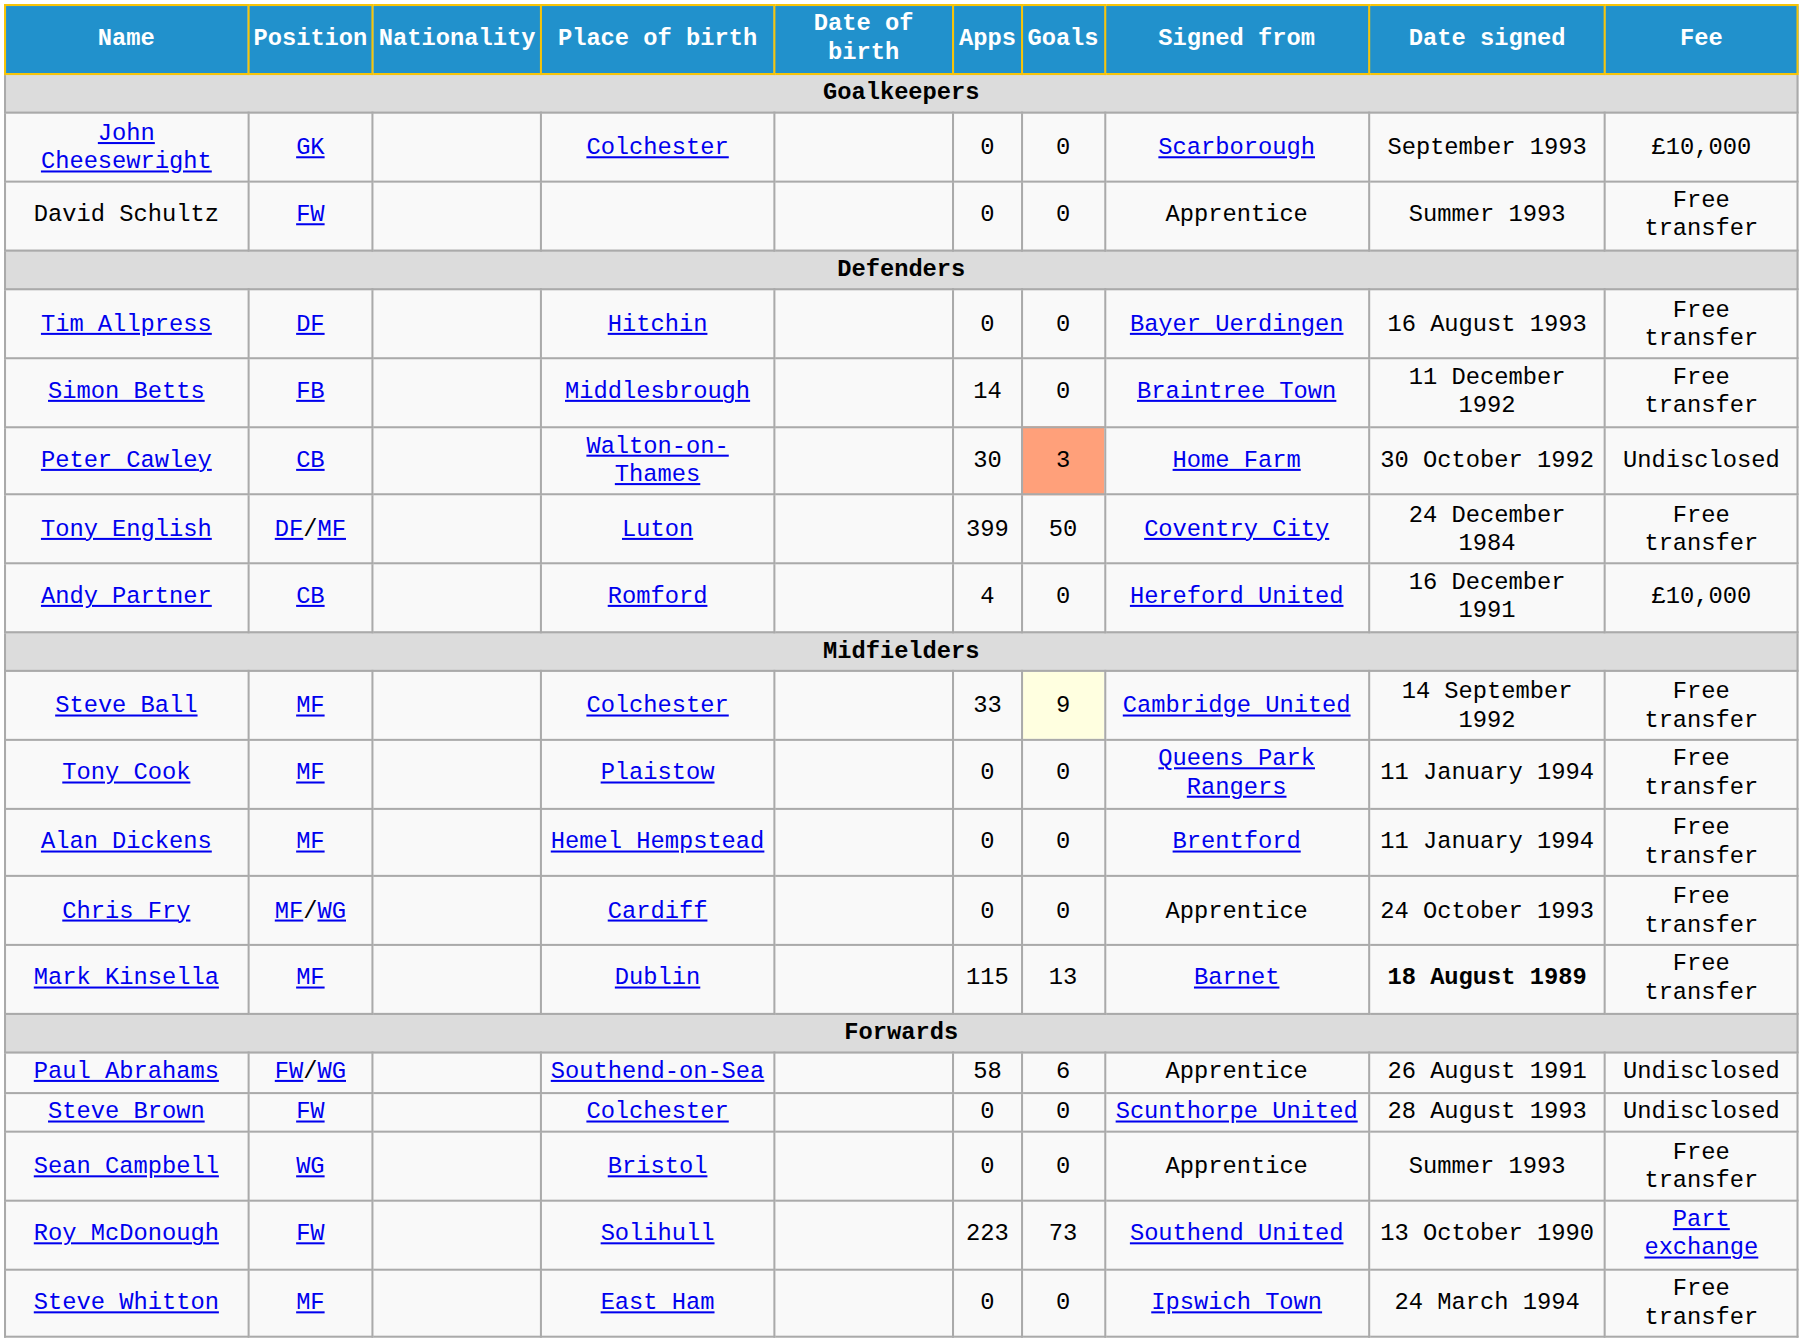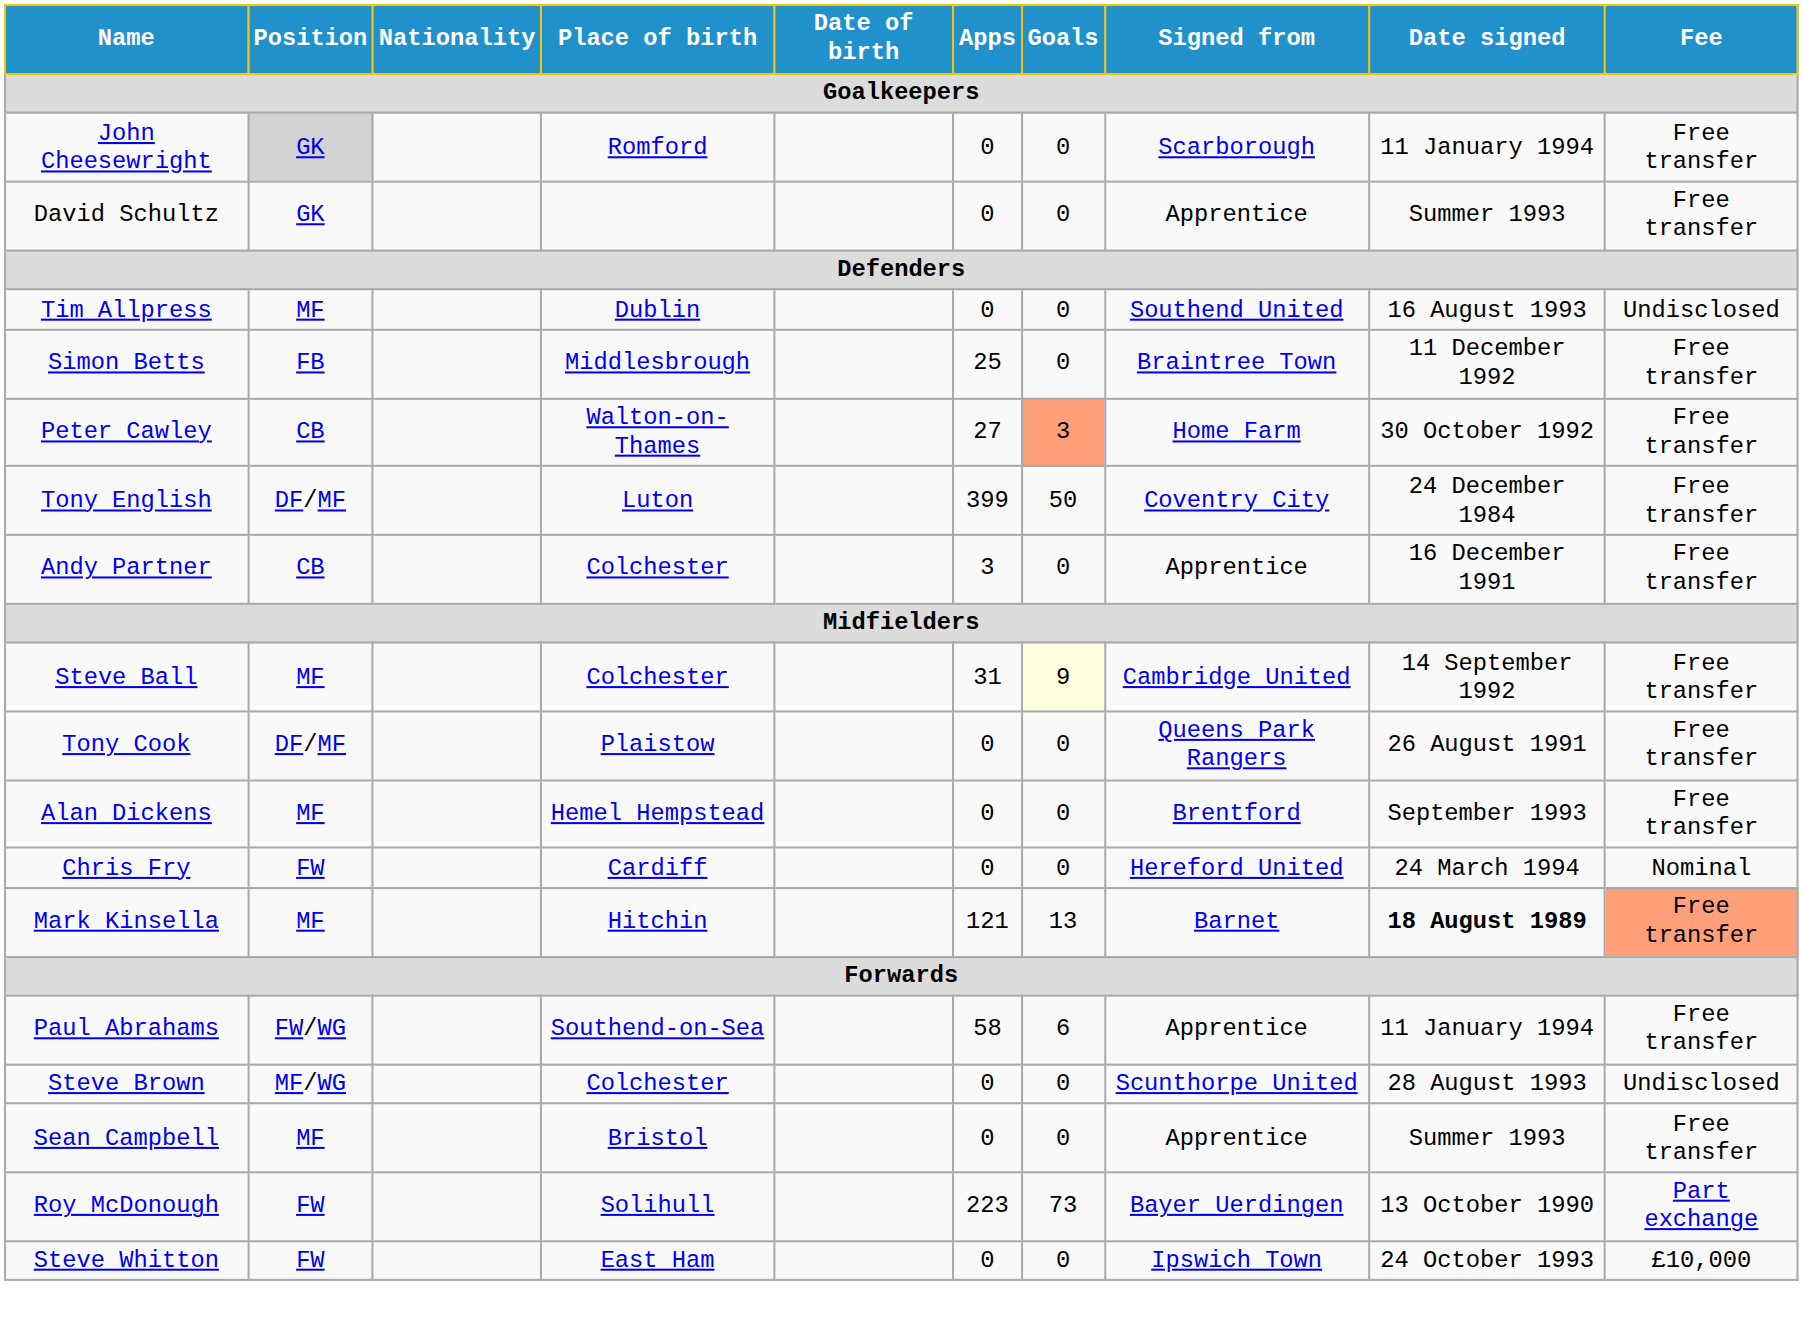John Cheesewright | Position: no background -> lightgrey background
John Cheesewright | Place of birth: Colchester -> Romford
John Cheesewright | Date signed: September 1993 -> 11 January 1994
John Cheesewright | Fee: £10,000 -> Free transfer
David Schultz | Position: FW -> GK
Tim Allpress | Position: DF -> MF
Tim Allpress | Place of birth: Hitchin -> Dublin
Tim Allpress | Signed from: Bayer Uerdingen -> Southend United
Tim Allpress | Fee: Free transfer -> Undisclosed
Simon Betts | Apps: 14 -> 25
Peter Cawley | Apps: 30 -> 27
Peter Cawley | Fee: Undisclosed -> Free transfer
Andy Partner | Place of birth: Romford -> Colchester
Andy Partner | Apps: 4 -> 3
Andy Partner | Signed from: Hereford United -> Apprentice
Andy Partner | Fee: £10,000 -> Free transfer
Steve Ball | Apps: 33 -> 31
Tony Cook | Position: MF -> DF/MF
Tony Cook | Date signed: 11 January 1994 -> 26 August 1991
Alan Dickens | Date signed: 11 January 1994 -> September 1993
Chris Fry | Position: MF/WG -> FW
Chris Fry | Signed from: Apprentice -> Hereford United
Chris Fry | Date signed: 24 October 1993 -> 24 March 1994
Chris Fry | Fee: Free transfer -> Nominal
Mark Kinsella | Place of birth: Dublin -> Hitchin
Mark Kinsella | Apps: 115 -> 121
Mark Kinsella | Fee: no background -> lightsalmon background
Paul Abrahams | Date signed: 26 August 1991 -> 11 January 1994
Paul Abrahams | Fee: Undisclosed -> Free transfer
Steve Brown | Position: FW -> MF/WG
Sean Campbell | Position: WG -> MF
Roy McDonough | Signed from: Southend United -> Bayer Uerdingen
Steve Whitton | Position: MF -> FW
Steve Whitton | Date signed: 24 March 1994 -> 24 October 1993
Steve Whitton | Fee: Free transfer -> £10,000
